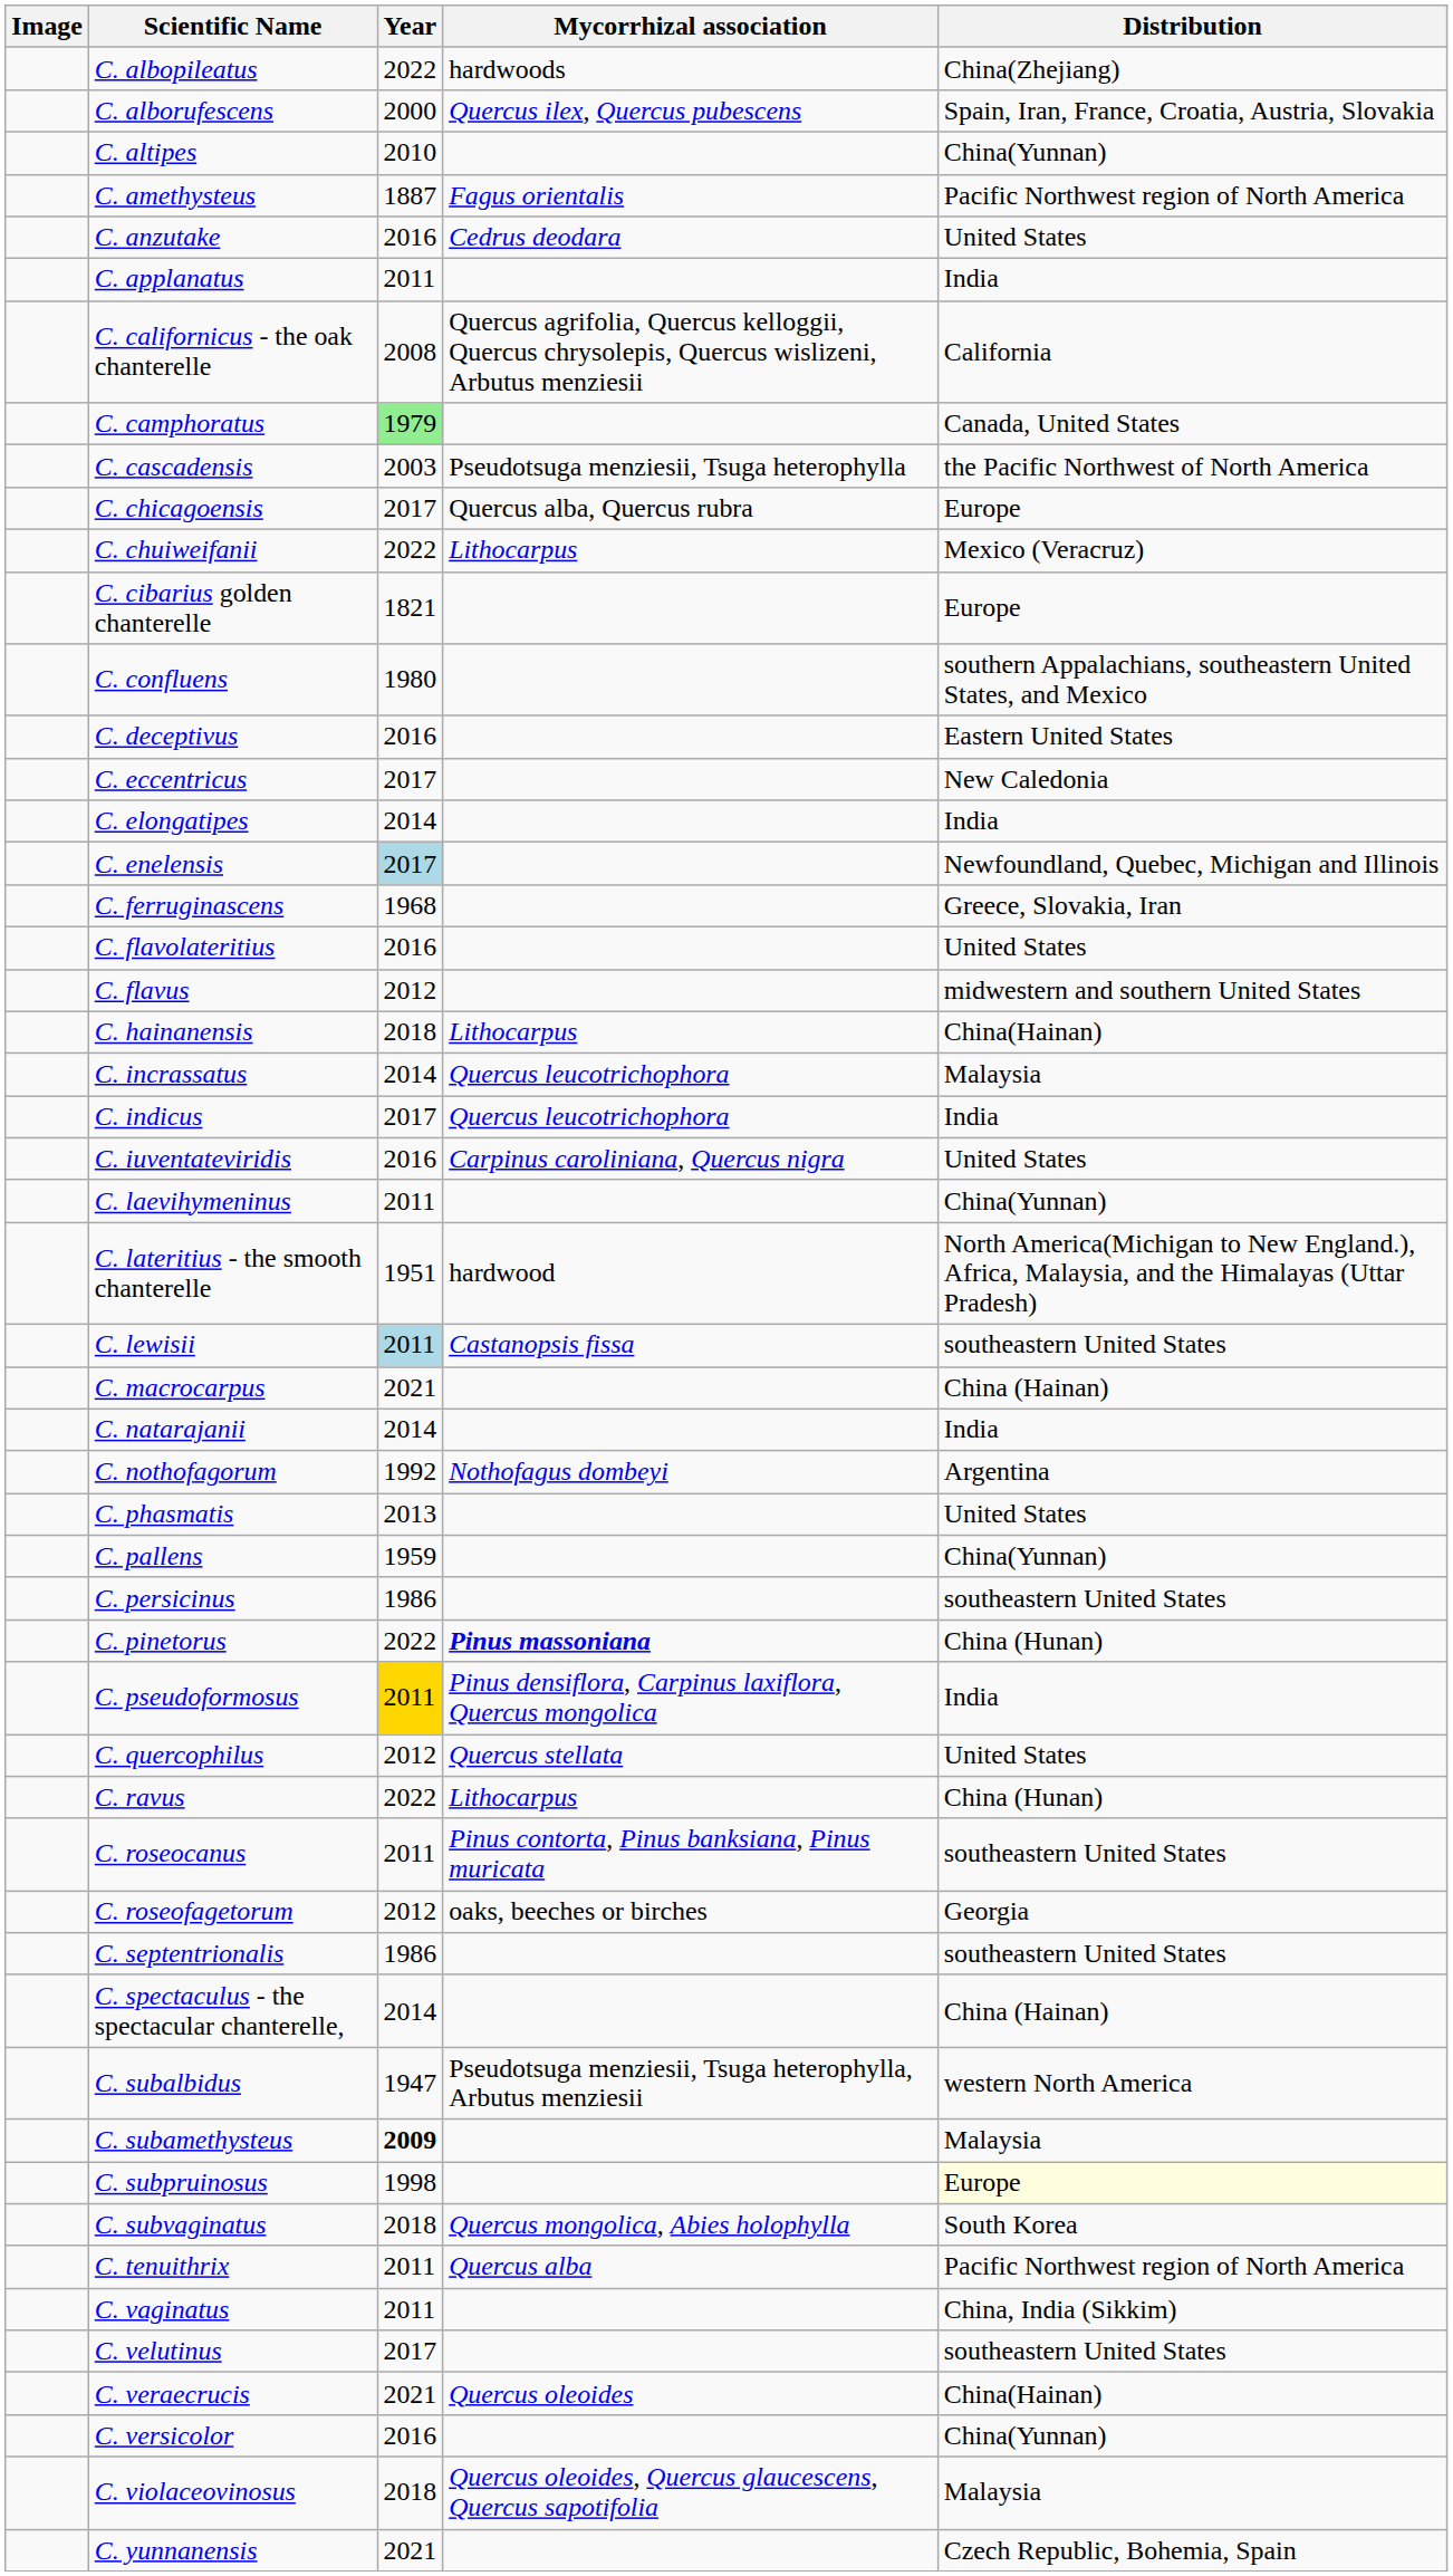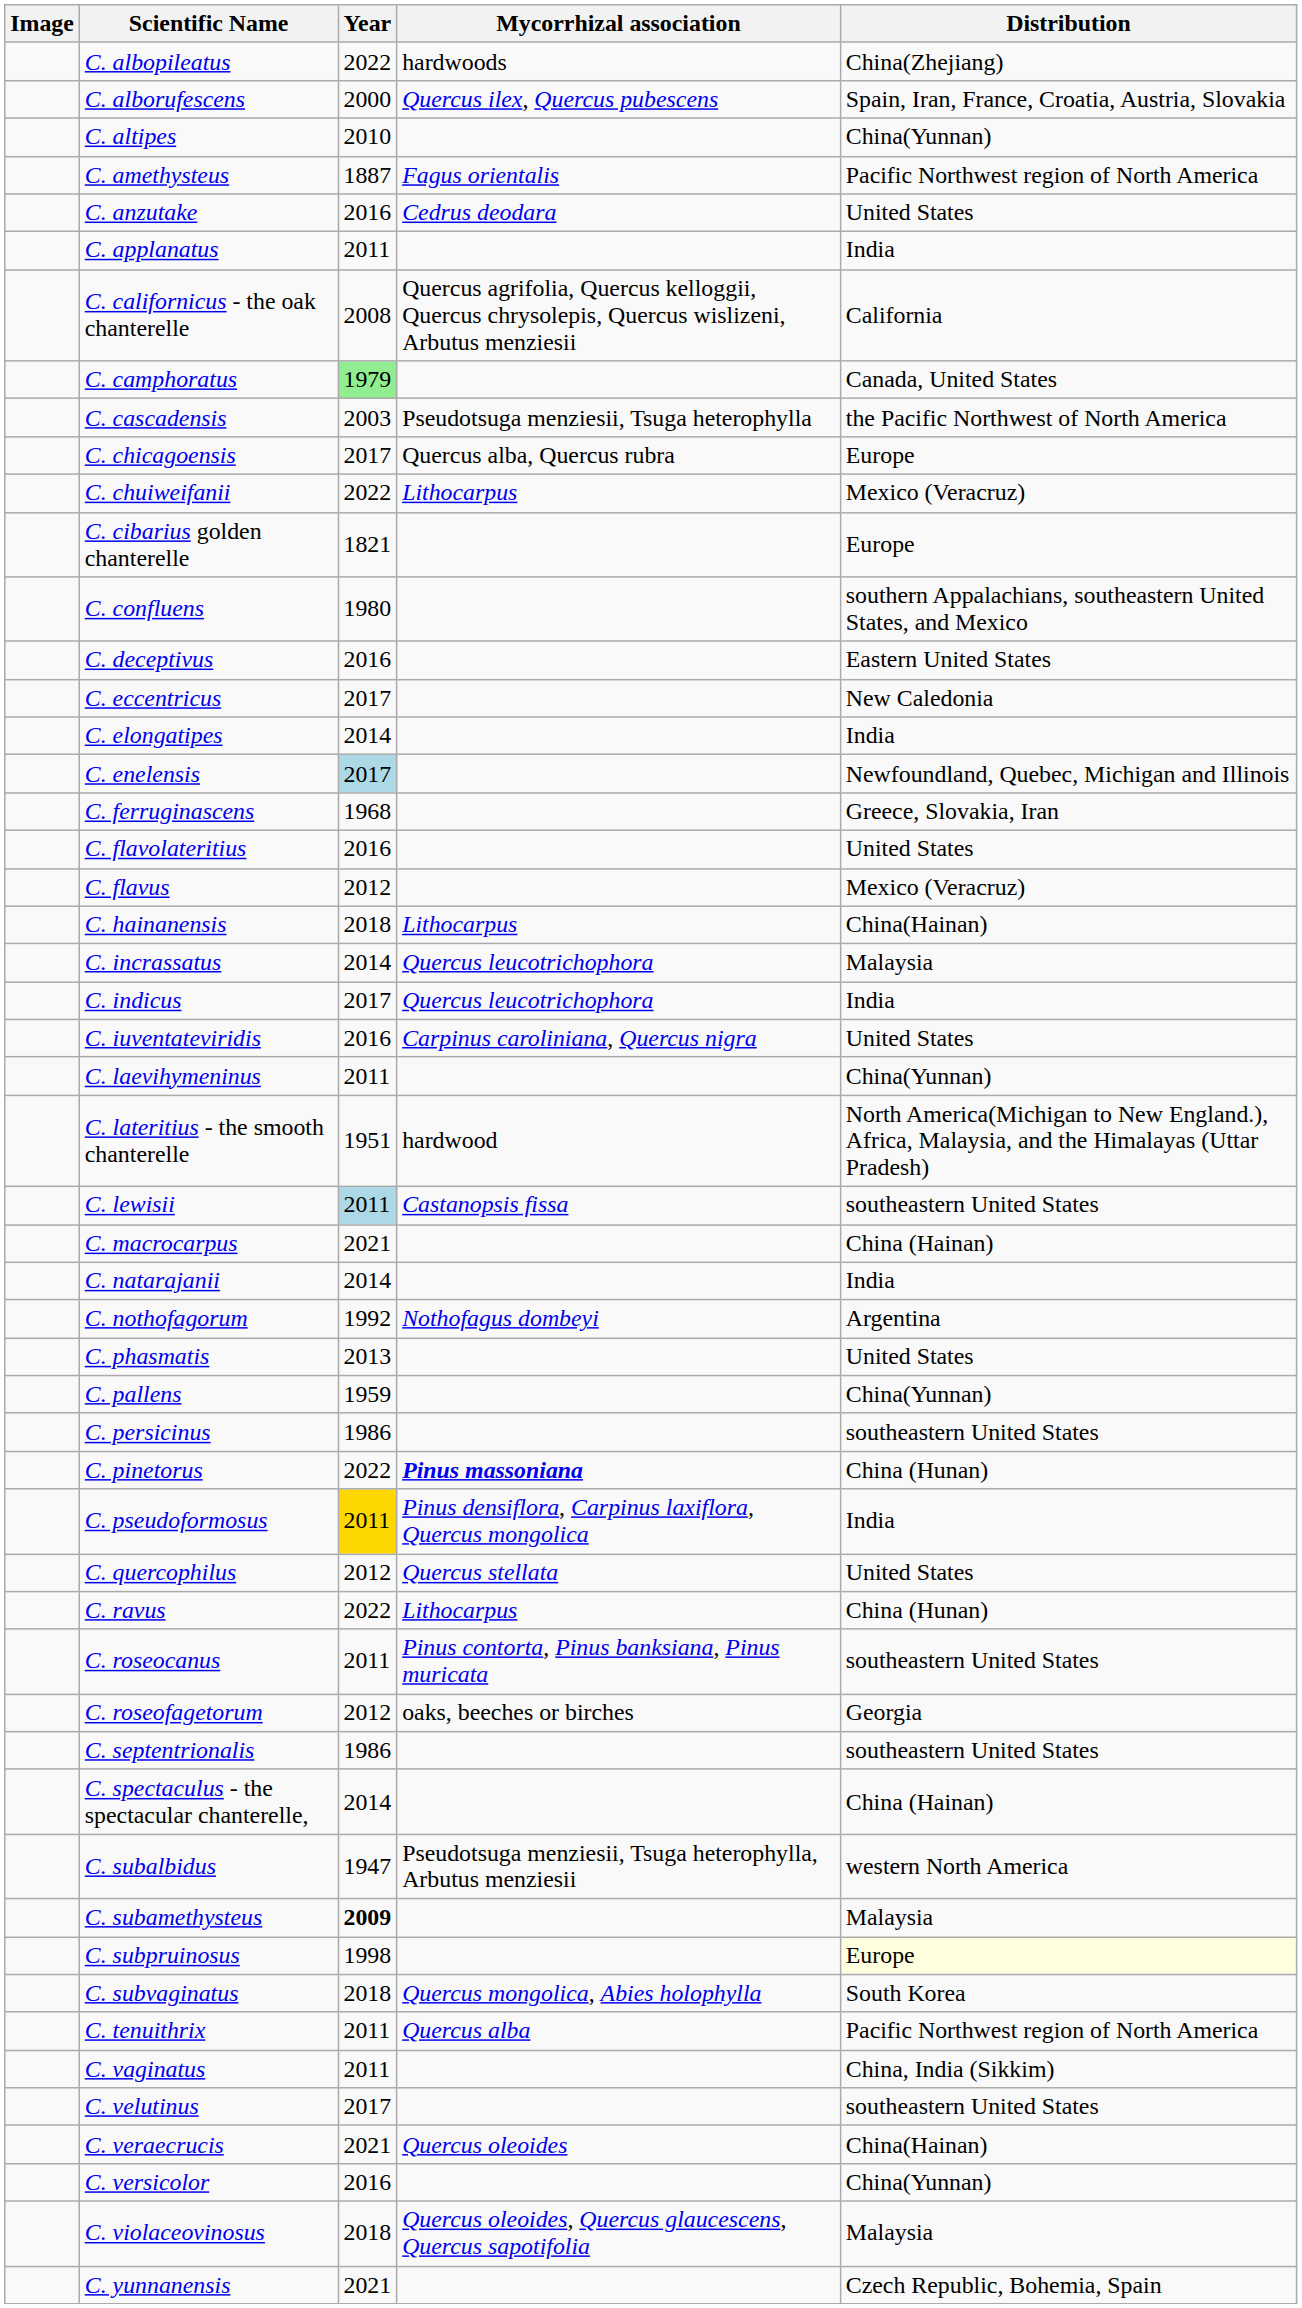C. flavus | Distribution: midwestern and southern United States -> Mexico (Veracruz)
